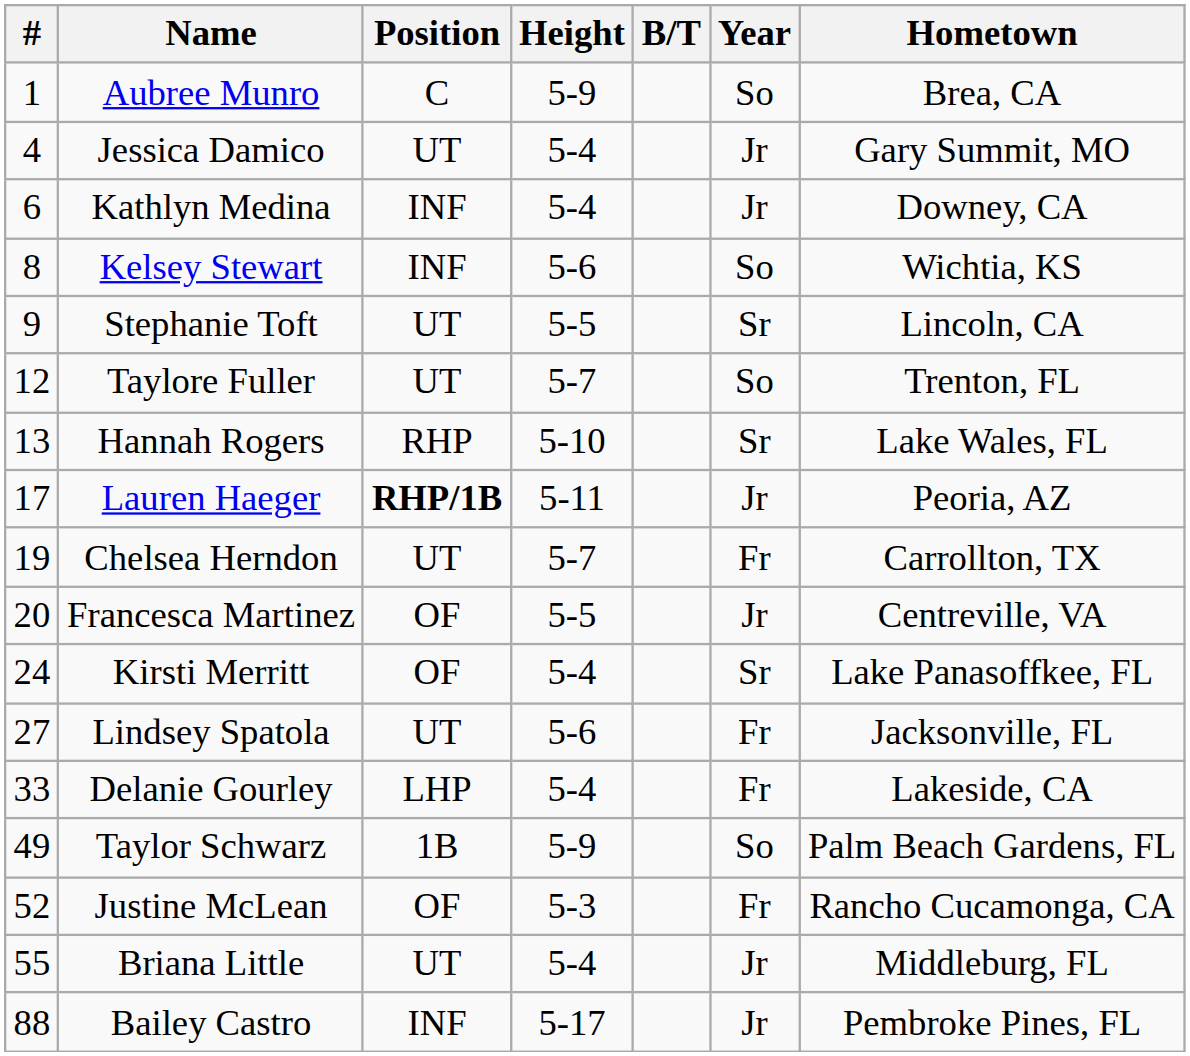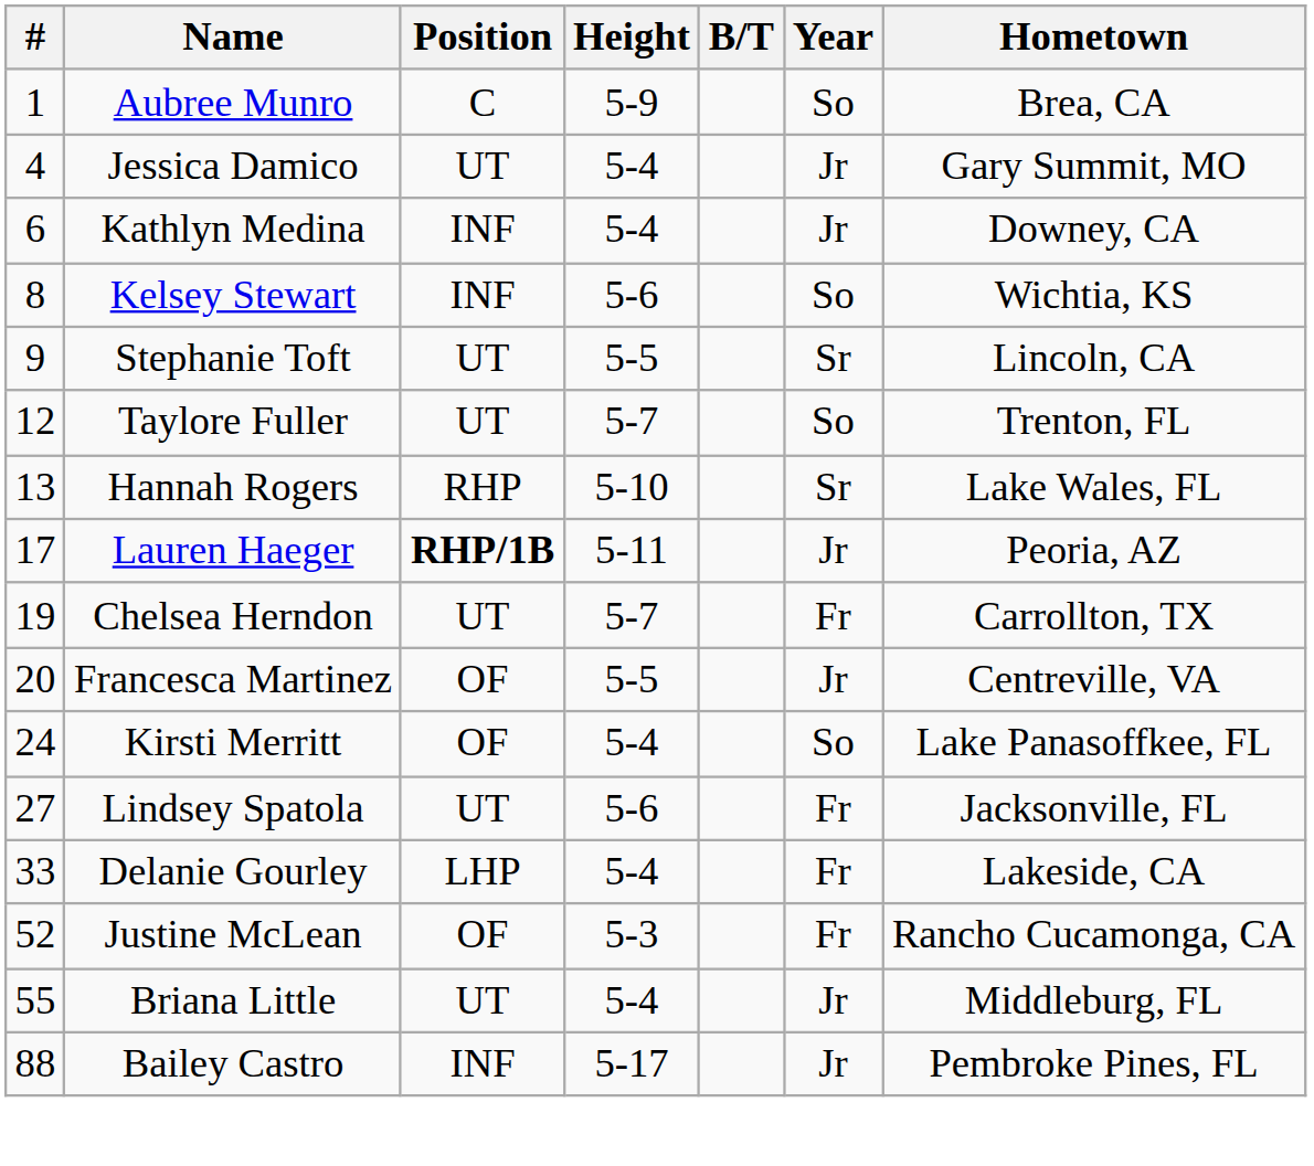Kirsti Merritt | Year: Sr -> So
- row: 49 | Taylor Schwarz | 1B | 5-9 | So | Palm Beach Gardens, FL
